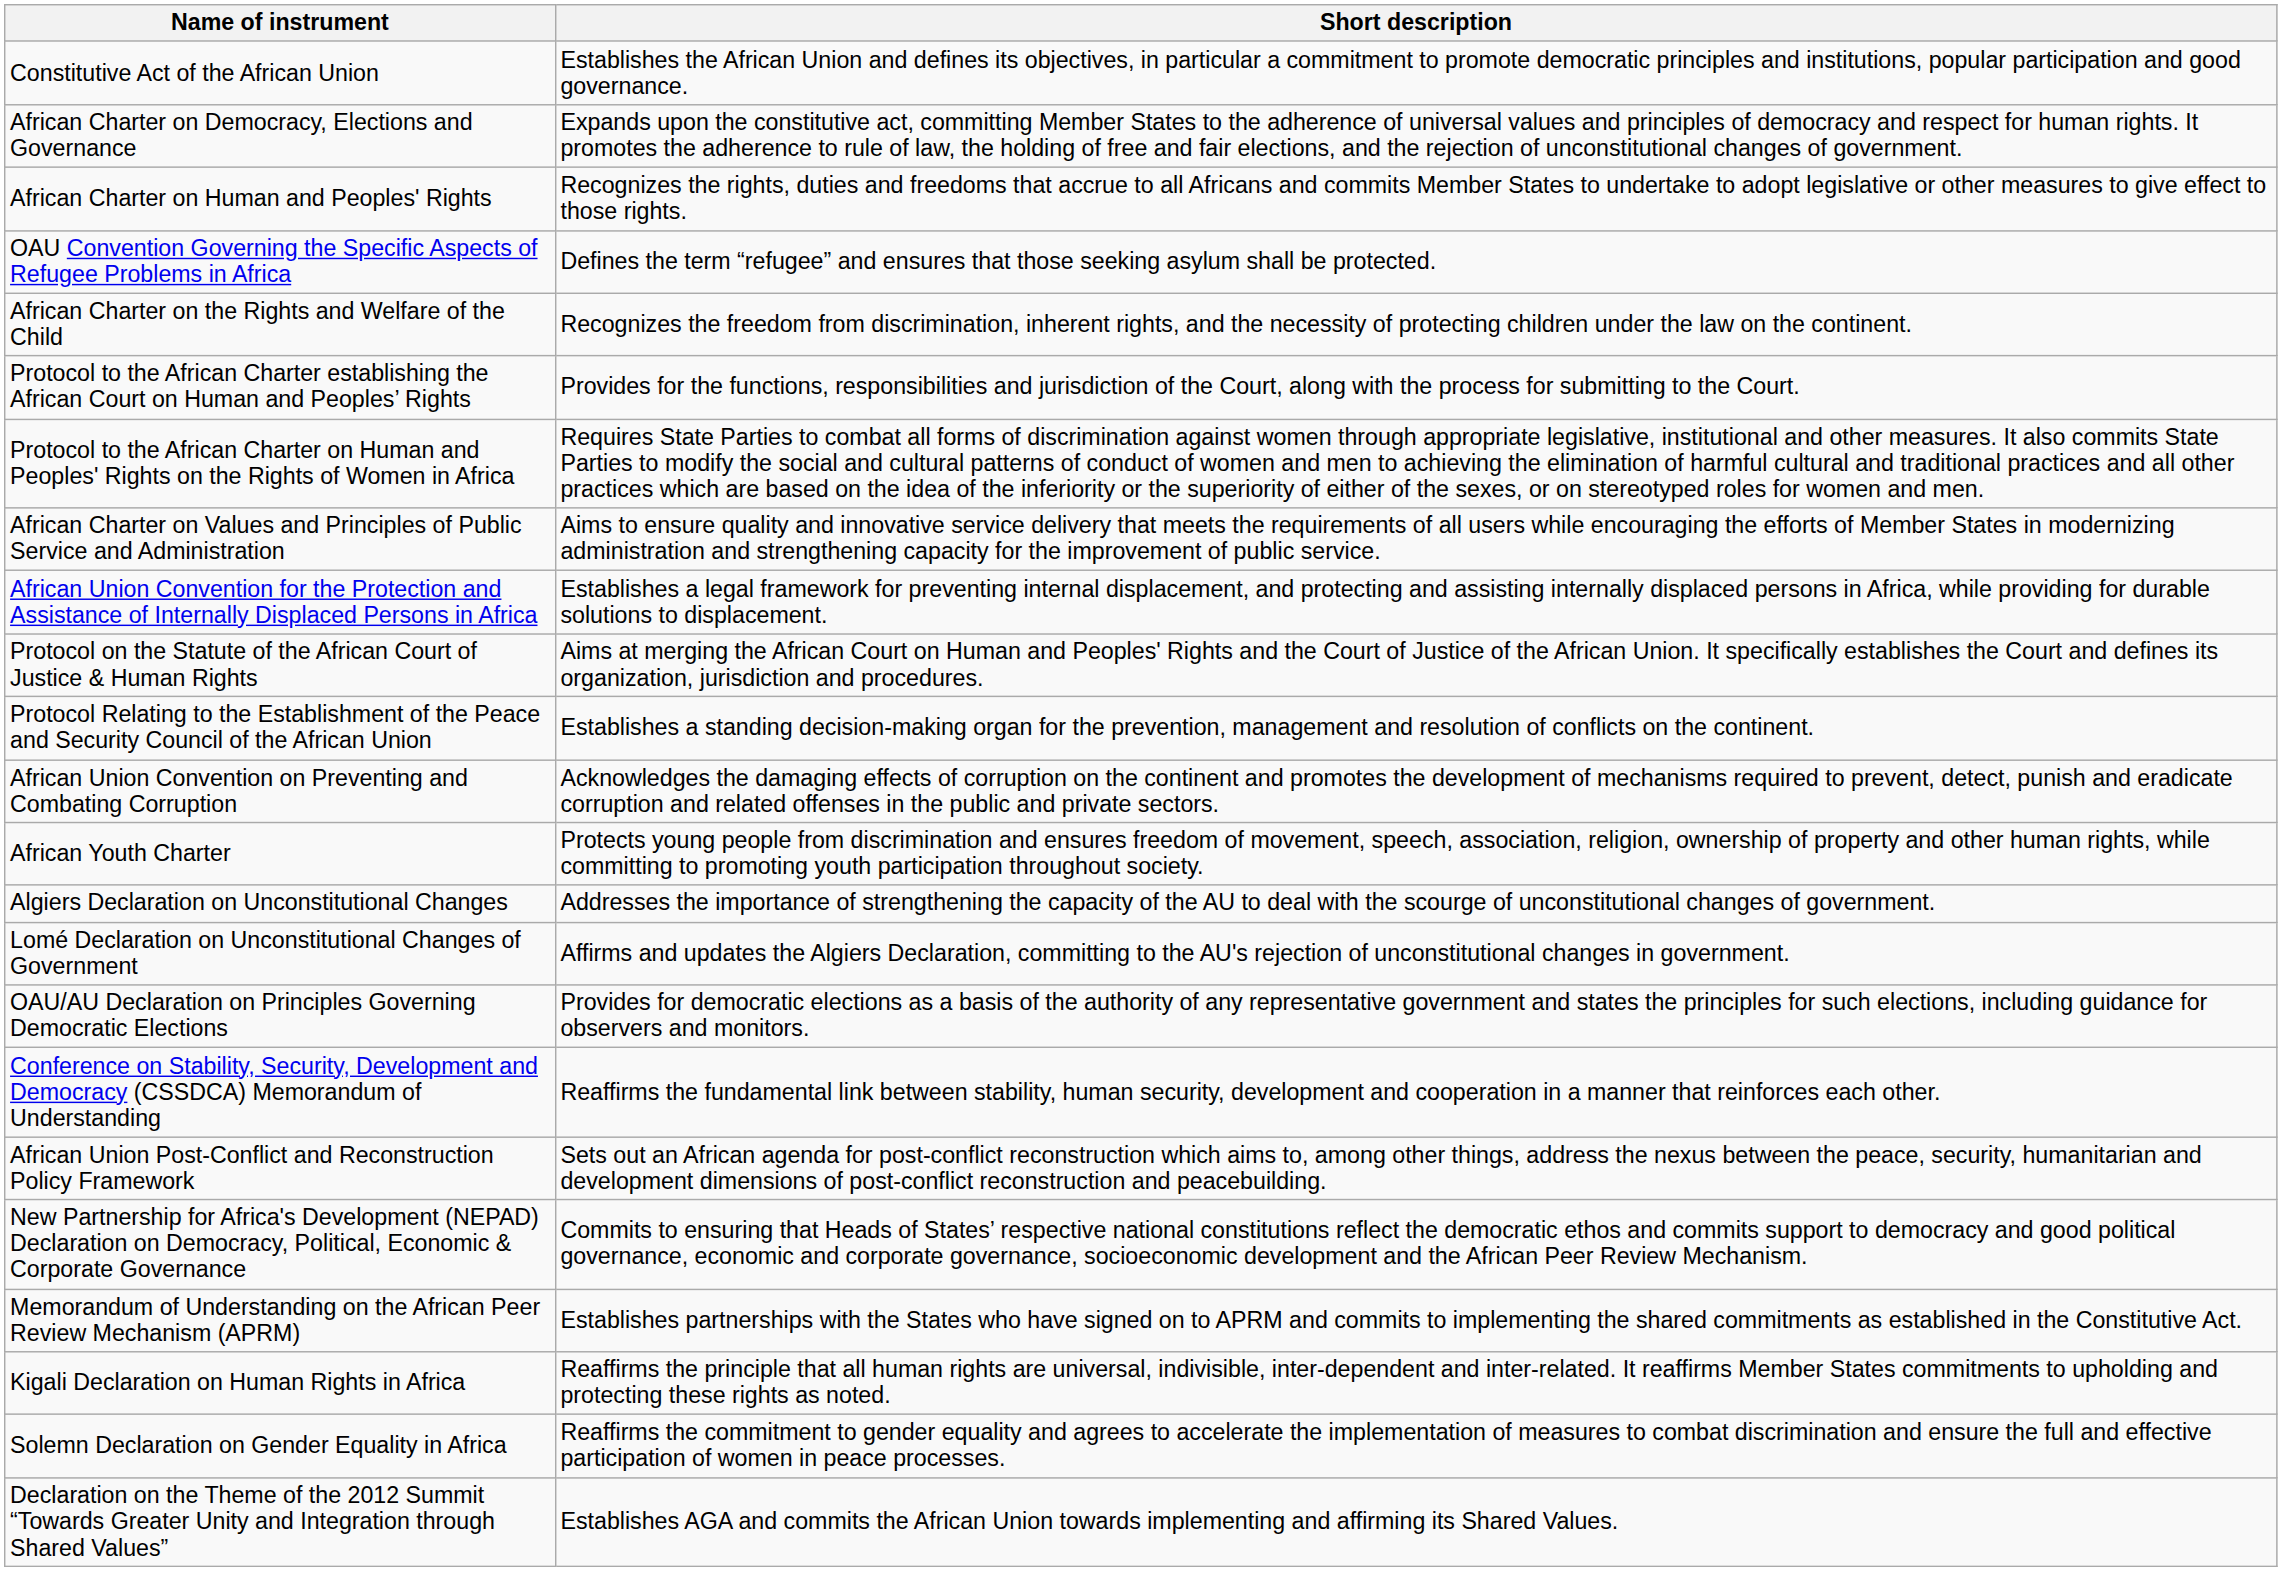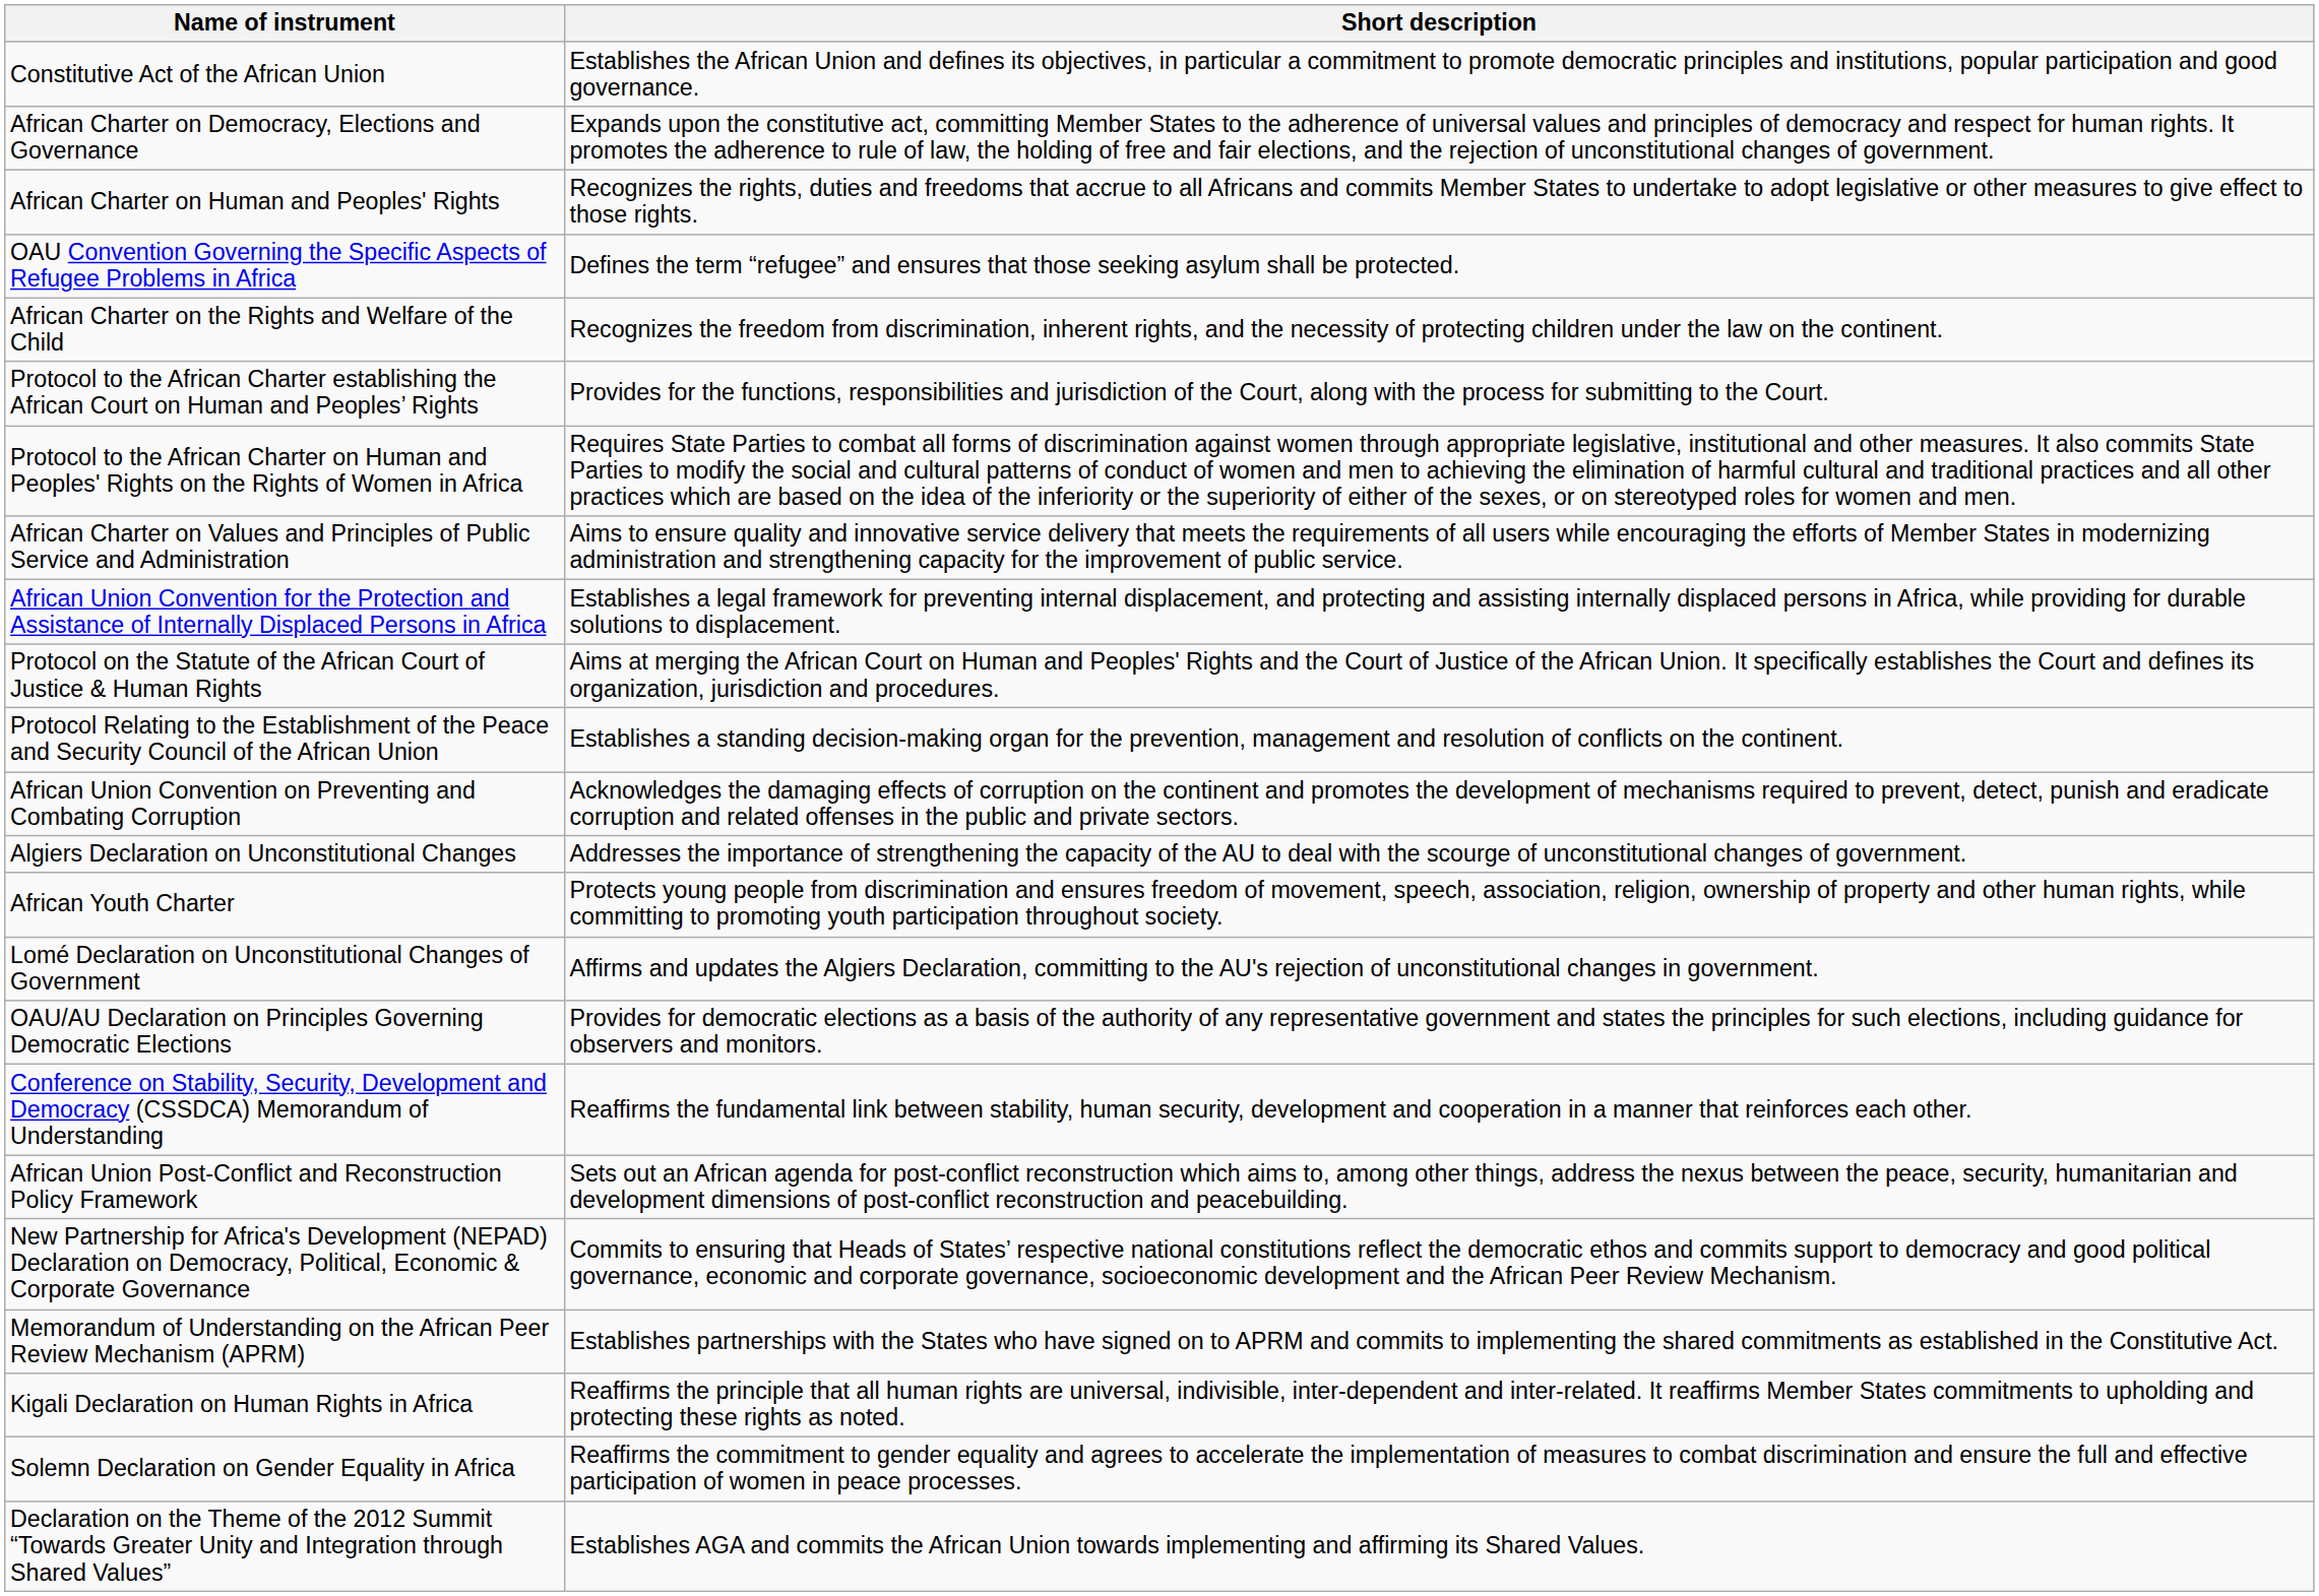rows swapped: African Youth Charter <-> Algiers Declaration on Unconstitutional Changes
